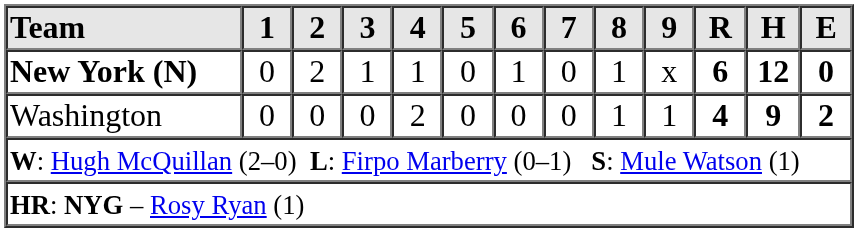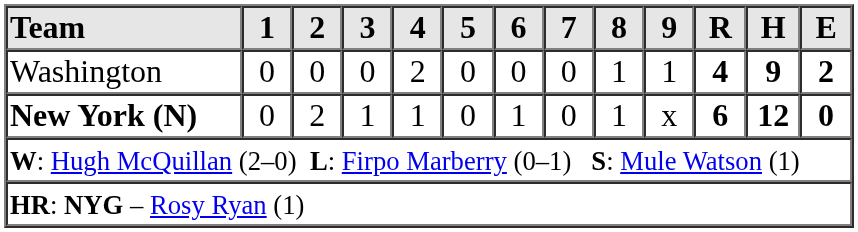rows swapped: Washington <-> New York (N)
